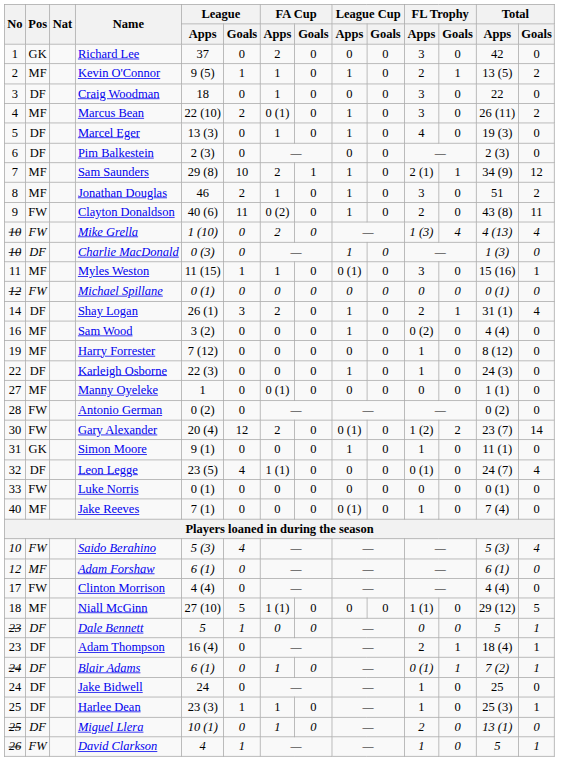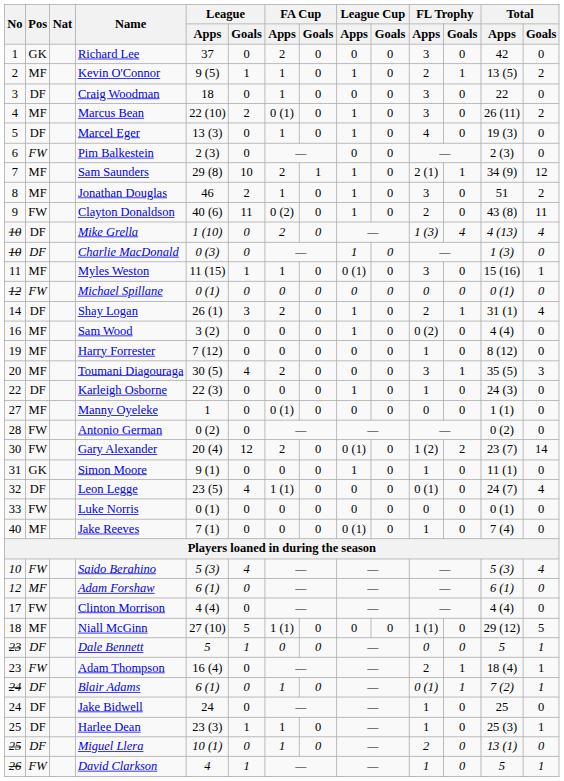Pim Balkestein | Pos: DF -> FW
Mike Grella | Pos: FW -> DF
+ row: 20 | MF | Toumani Diagouraga | 30 (5) | 4 | 2 | 0 | 0 | 0 | 3 | 1 | 35 (5) | 3
Adam Thompson | Pos: DF -> FW
